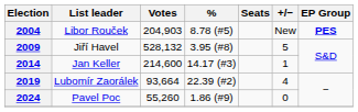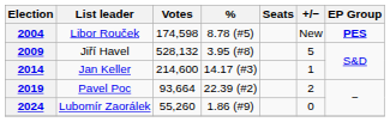2004 | Votes: 204,903 -> 174,598
2019 | List leader: Lubomír Zaorálek -> Pavel Poc
2019 | +/−: 4 -> 2
2024 | List leader: Pavel Poc -> Lubomír Zaorálek
